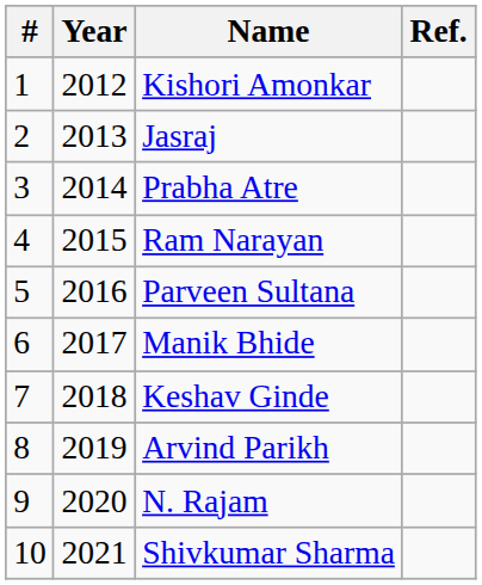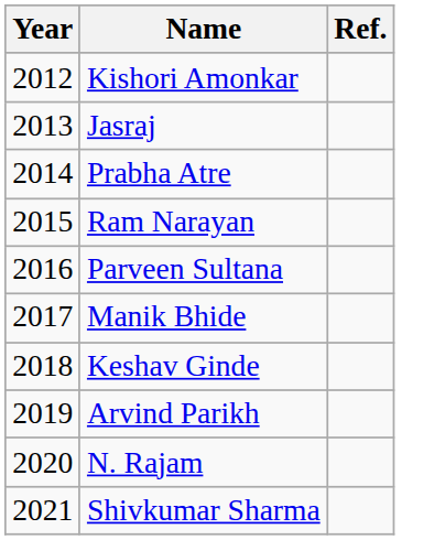- column: # | 1 | 2 | 3 | 4 | 5 | 6 | 7 | 8 | 9 | 10
